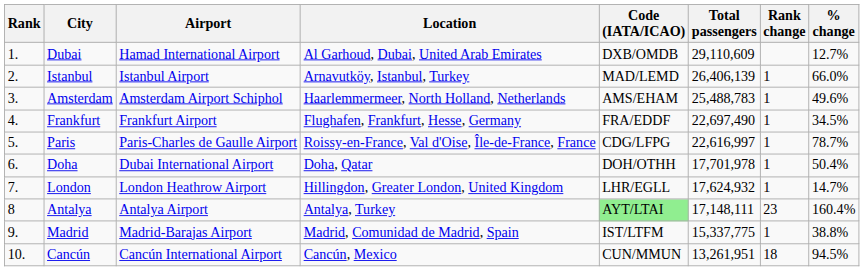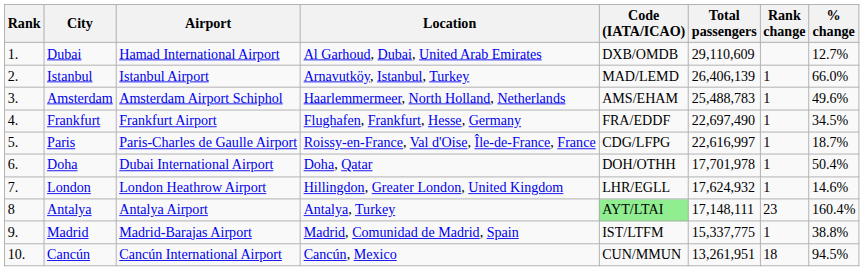Paris | % change: 78.7% -> 18.7%
London | % change: 14.7% -> 14.6%
